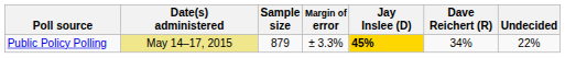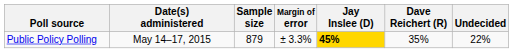Public Policy Polling | Date(s) administered: khaki background -> no background
Public Policy Polling | Dave Reichert (R): 34% -> 35%
